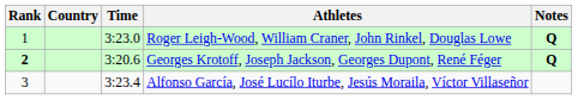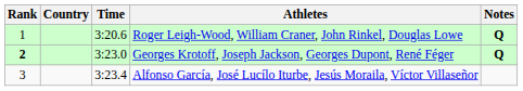Roger Leigh-Wood, William Craner, John Rinkel, Douglas Lowe | Time: 3:23.0 -> 3:20.6
Georges Krotoff, Joseph Jackson, Georges Dupont, René Féger | Time: 3:20.6 -> 3:23.0
